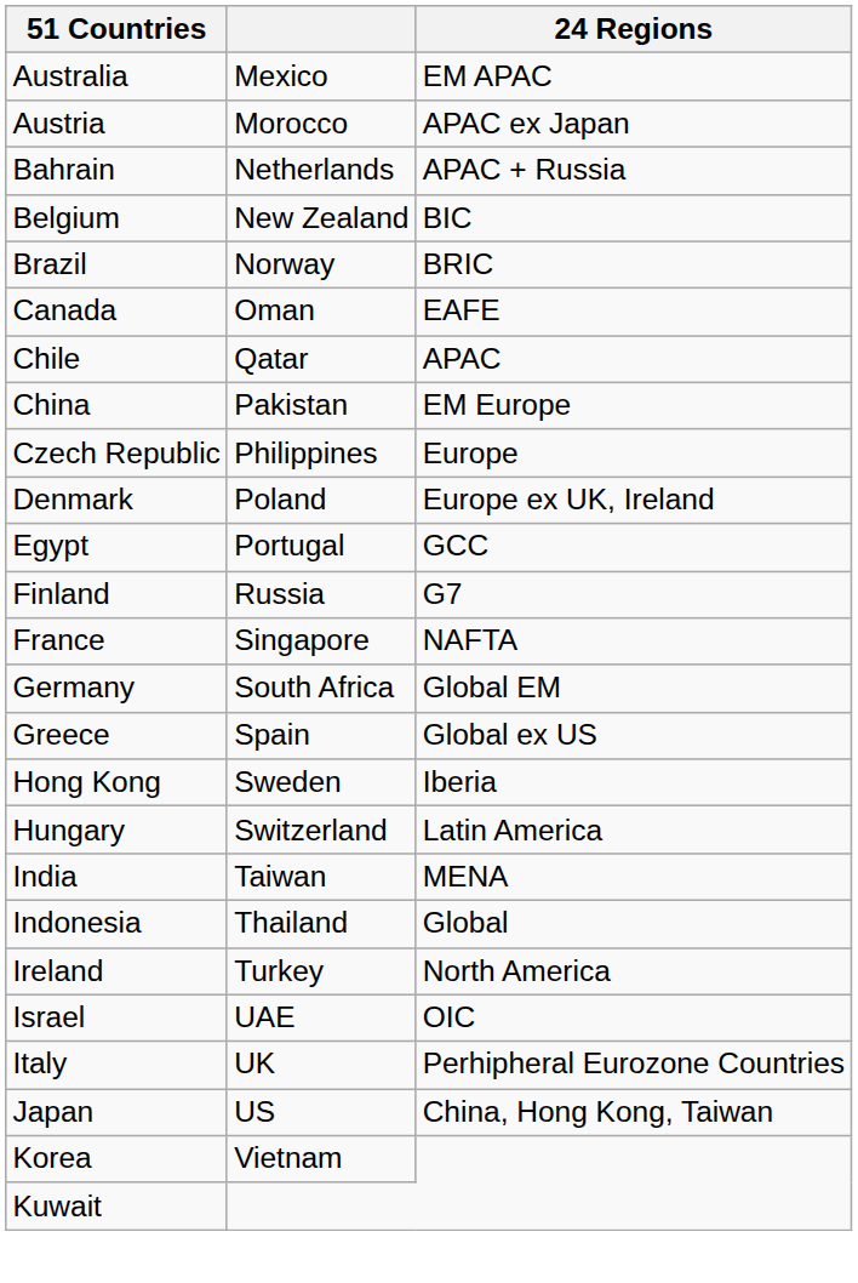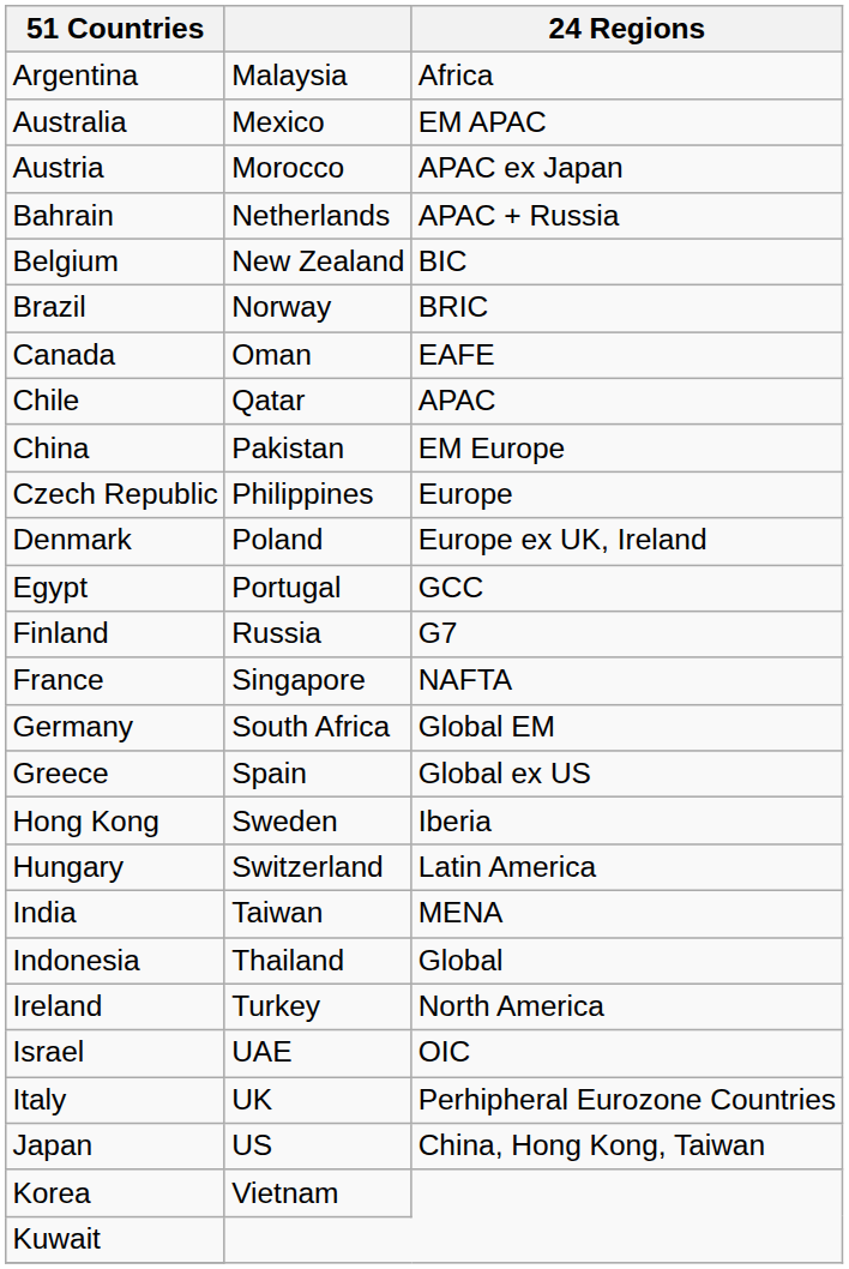+ row: Argentina | Malaysia | Africa
